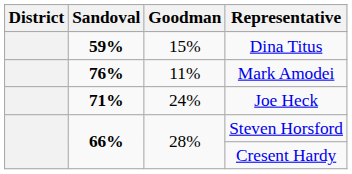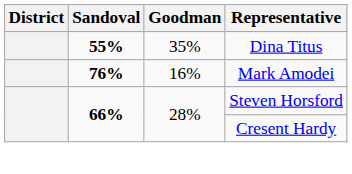Dina Titus | Sandoval: 59% -> 55%
Dina Titus | Goodman: 15% -> 35%
Mark Amodei | Goodman: 11% -> 16%
- row: 71% | 24% | Joe Heck
